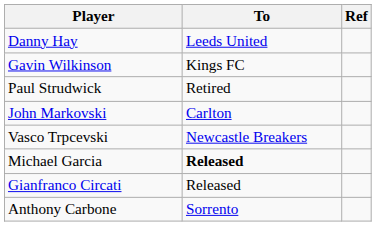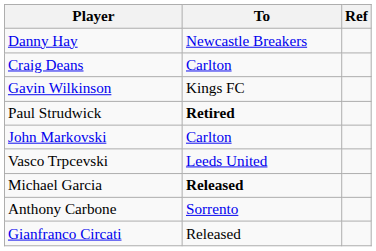Danny Hay | To: Leeds United -> Newcastle Breakers
+ row: Craig Deans | Carlton
Paul Strudwick | To: normal -> bold
Vasco Trpcevski | To: Newcastle Breakers -> Leeds United
rows swapped: Gianfranco Circati <-> Anthony Carbone
